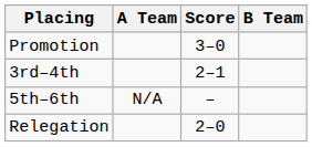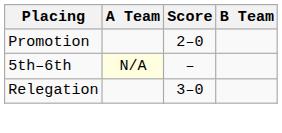Promotion | Score: 3–0 -> 2–0
- row: 3rd–4th | 2–1
5th–6th | A Team: no background -> lightyellow background
Relegation | Score: 2–0 -> 3–0
